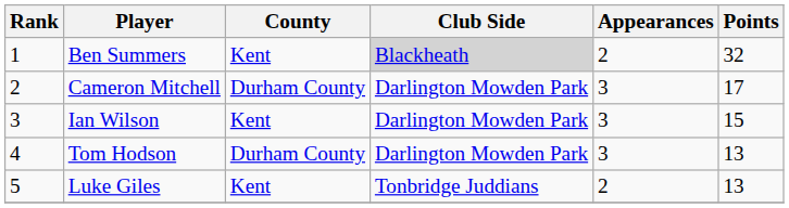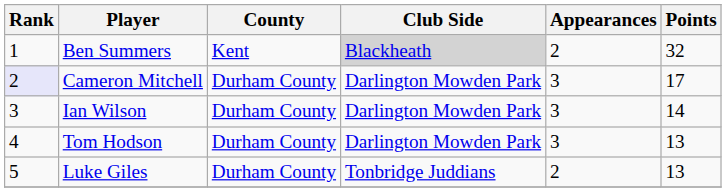Cameron Mitchell | Rank: no background -> lavender background
Ian Wilson | County: Kent -> Durham County
Ian Wilson | Points: 15 -> 14
Luke Giles | County: Kent -> Durham County
